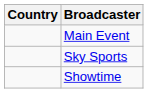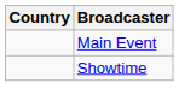- row: Sky Sports
